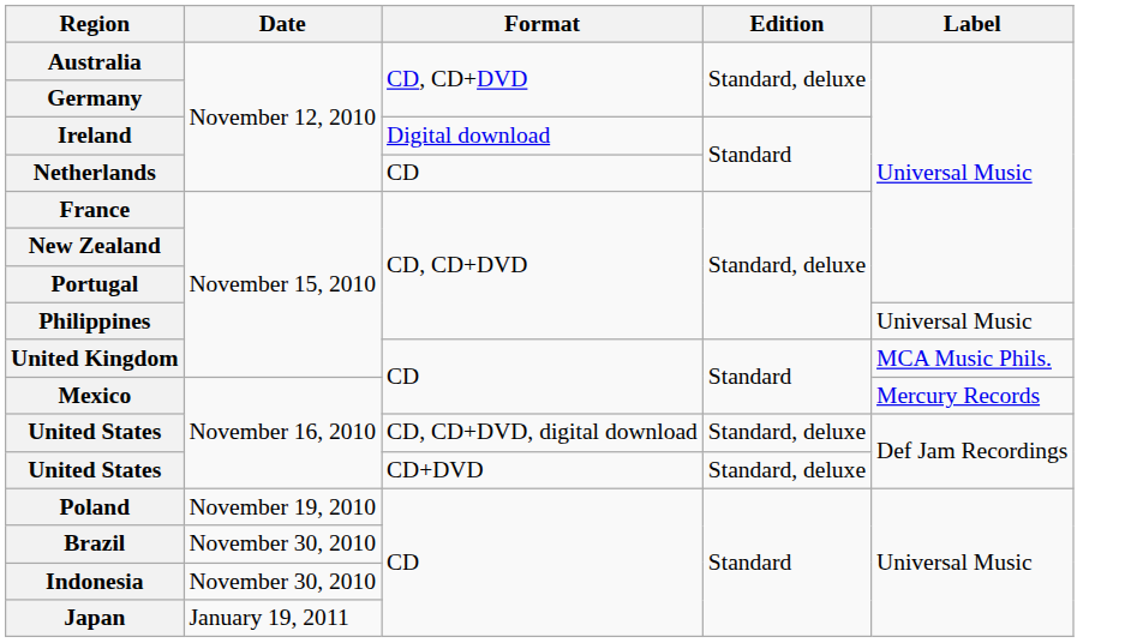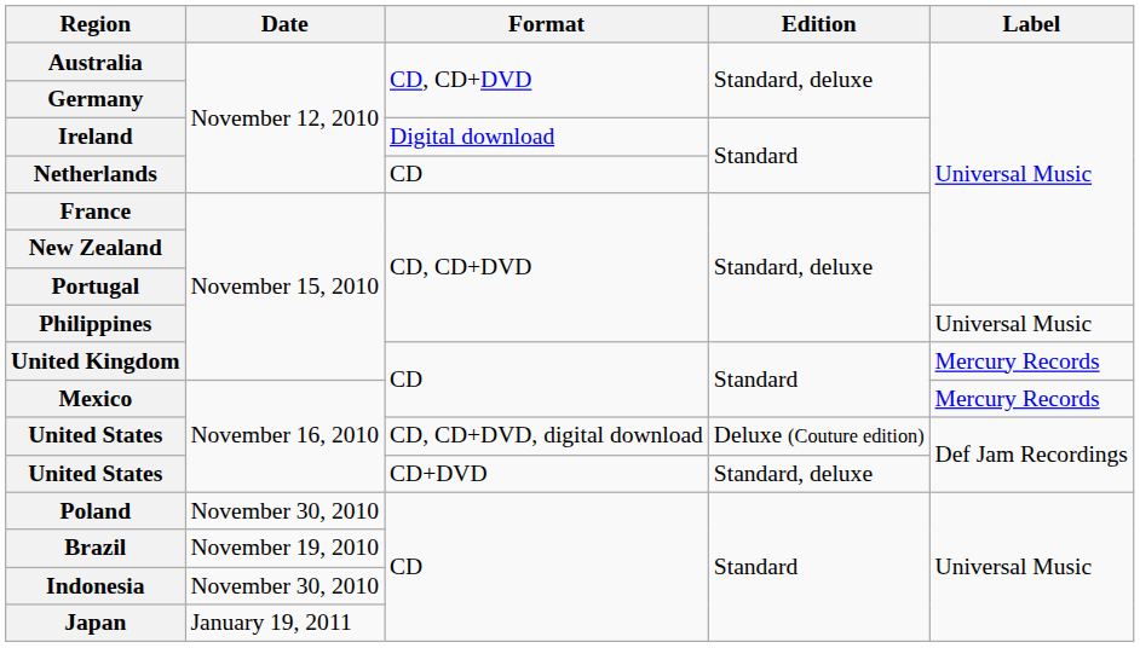United Kingdom | Label: MCA Music Phils. -> Mercury Records
United States / CD, CD+DVD, digital download | Edition: Standard, deluxe -> Deluxe (Couture edition)
Poland | Date: November 19, 2010 -> November 30, 2010
Brazil | Date: November 30, 2010 -> November 19, 2010
